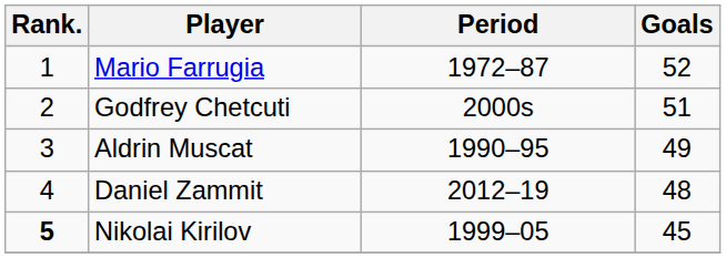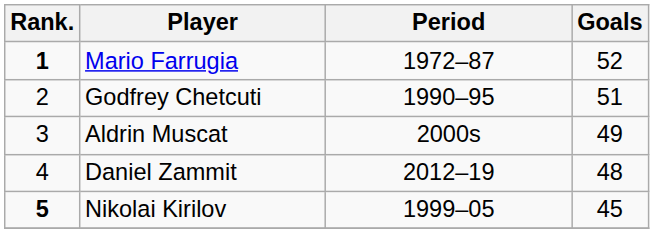Mario Farrugia | Rank.: normal -> bold
Godfrey Chetcuti | Period: 2000s -> 1990–95
Aldrin Muscat | Period: 1990–95 -> 2000s
